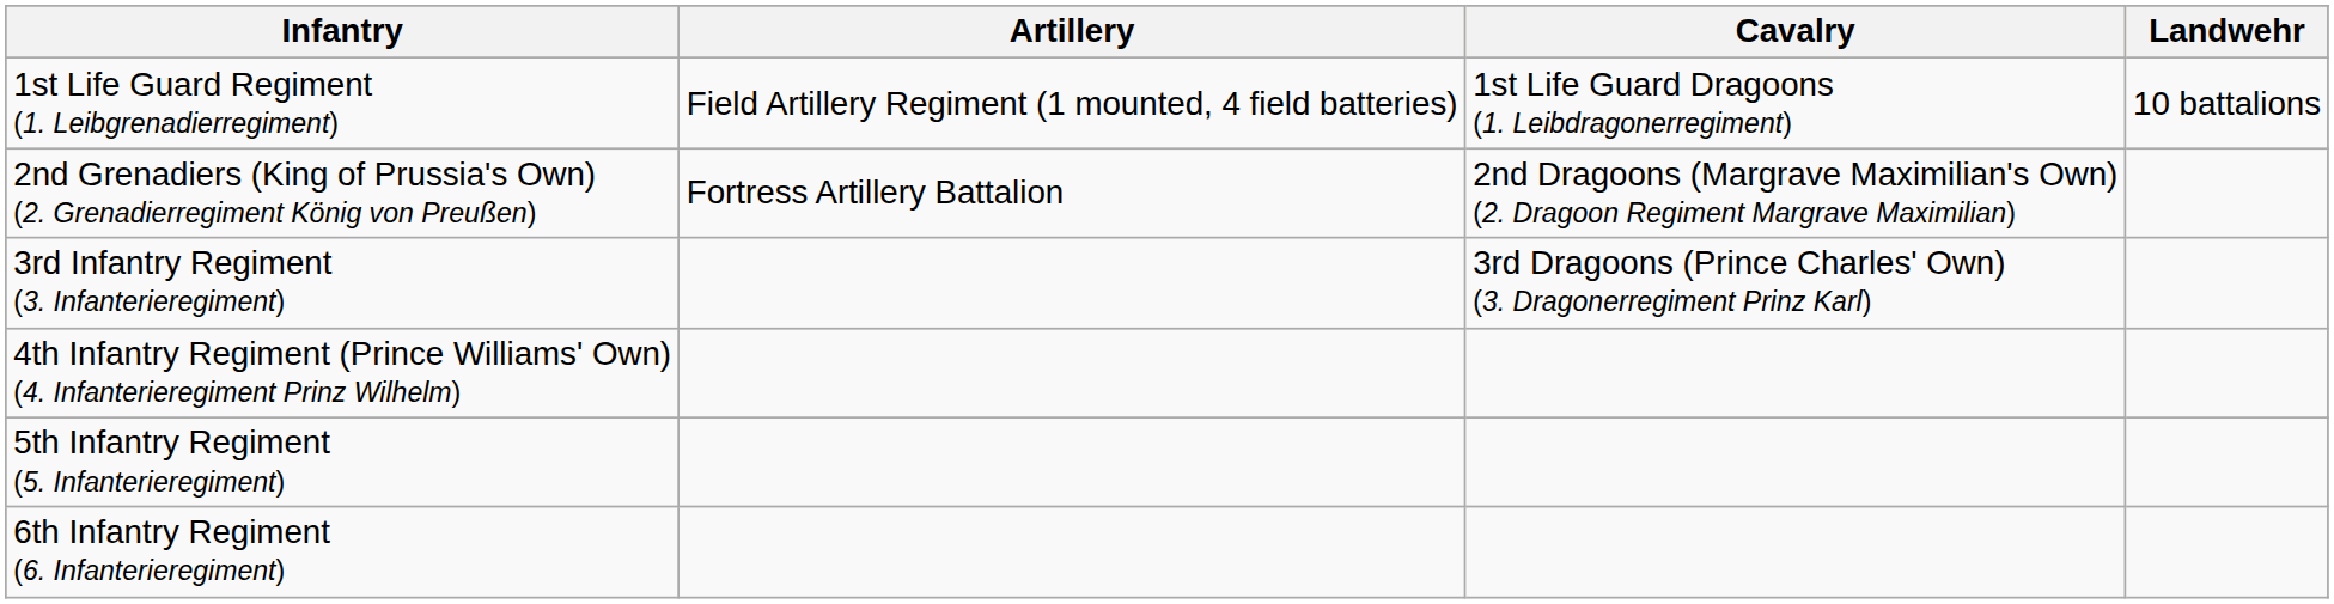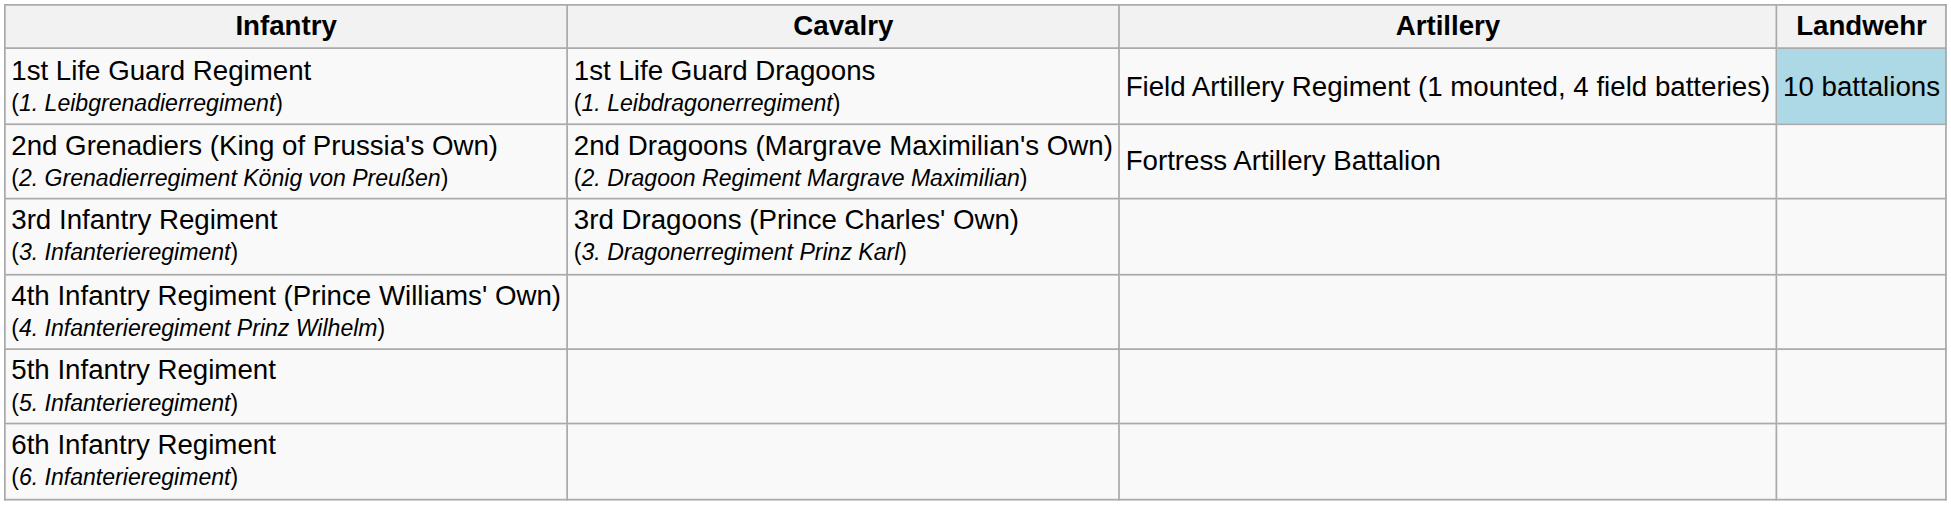columns swapped: Cavalry <-> Artillery
1st Life Guard Regiment (1. Leibgrenadierregiment) | Landwehr: no background -> lightblue background
